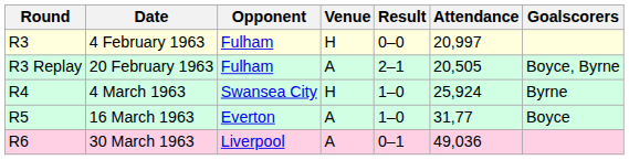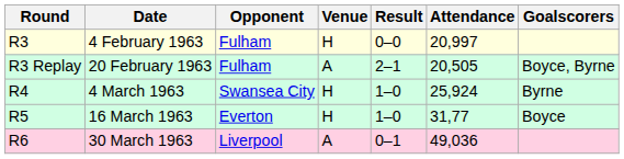16 March 1963 | Venue: A -> H
